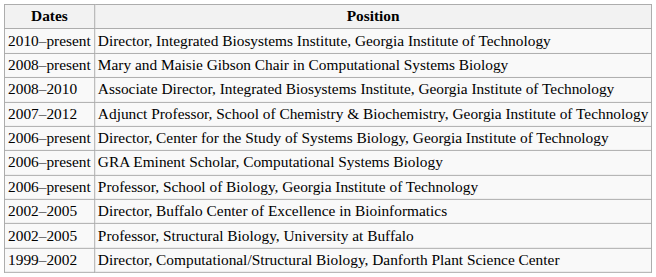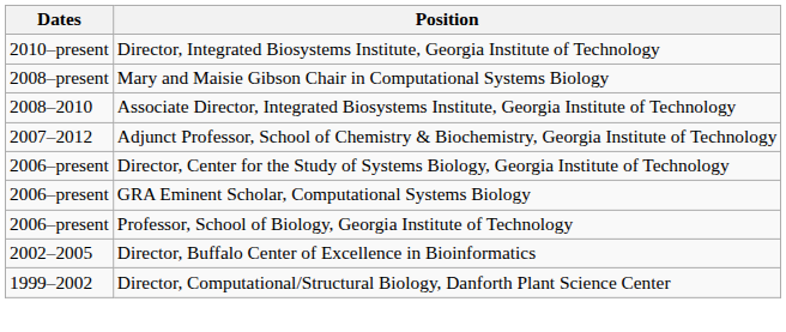- row: 2002–2005 | Professor, Structural Biology, University at Buffalo
